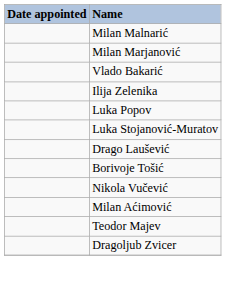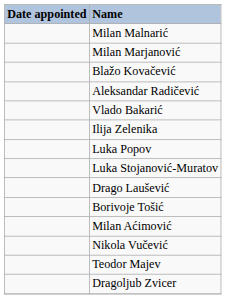+ row: Blažo Kovačević
+ row: Aleksandar Radičević
rows swapped: Milan Aćimović <-> Nikola Vučević
